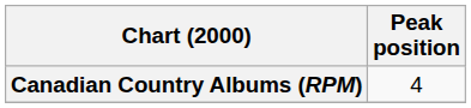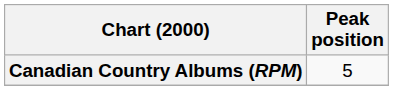Canadian Country Albums (RPM) | Peak position: 4 -> 5
